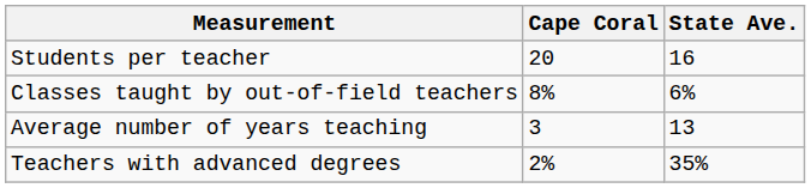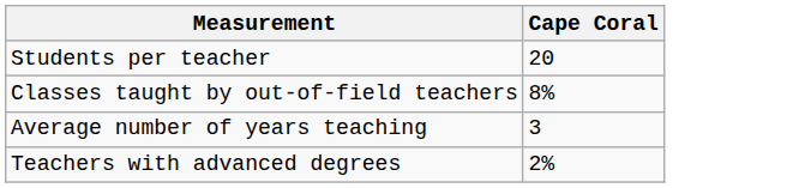- column: State Ave. | 16 | 6% | 13 | 35%
